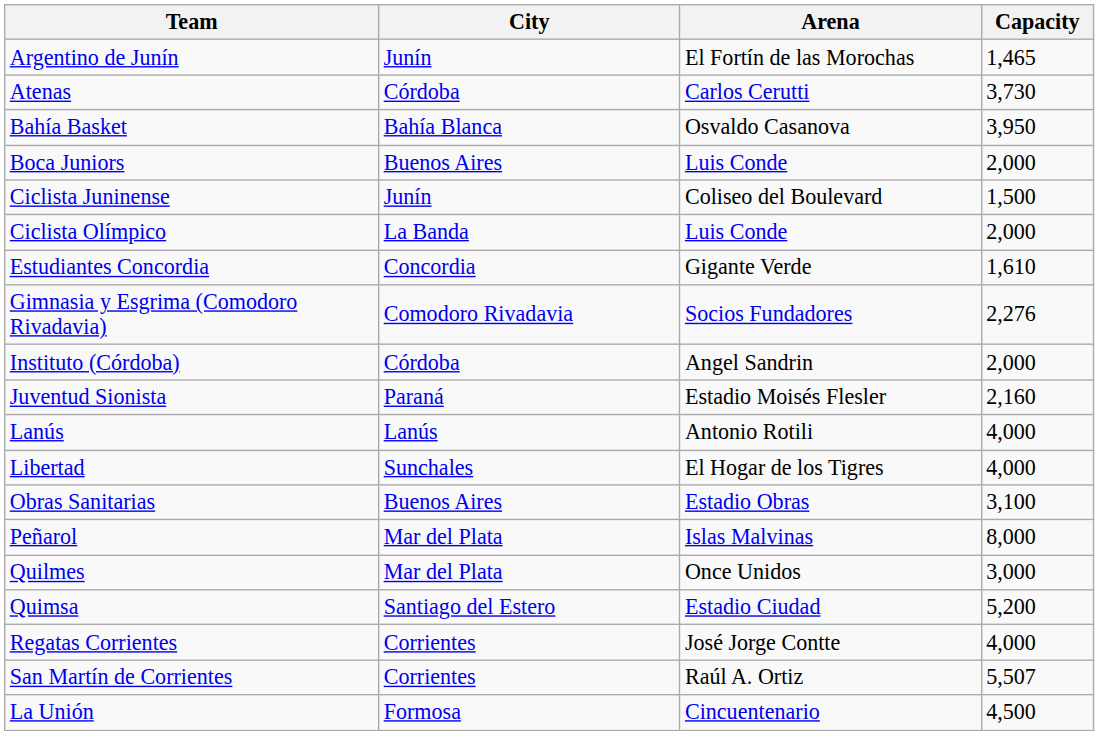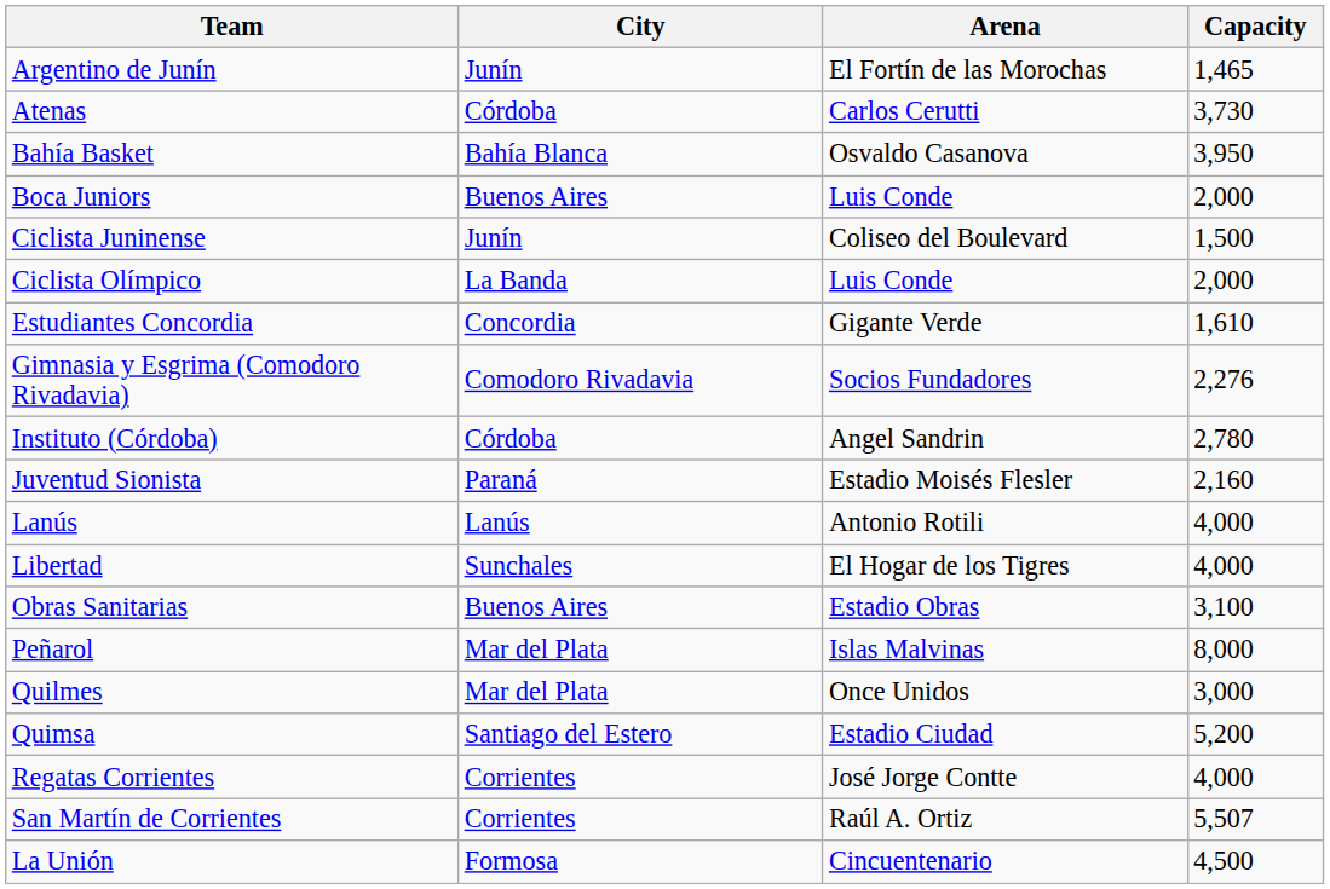Instituto (Córdoba) | Capacity: 2,000 -> 2,780
